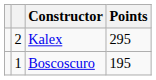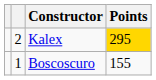Kalex | Points: no background -> gold background
Boscoscuro | Points: 195 -> 155
